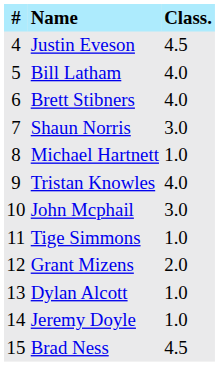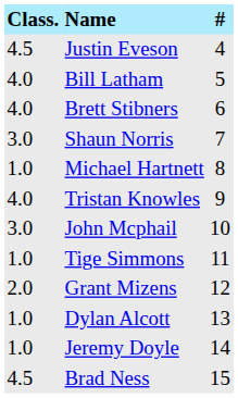columns swapped: # <-> Class.
